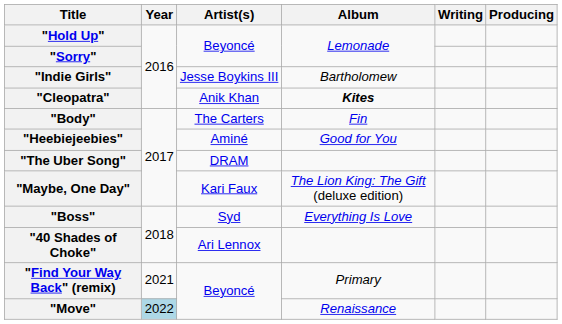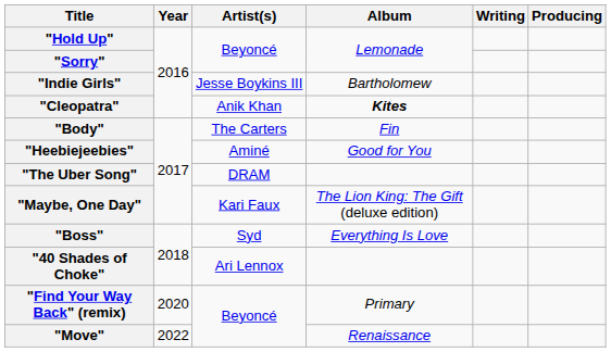"Find Your Way Back" (remix) | Year: 2021 -> 2020
"Move" | Year: lightblue background -> no background
